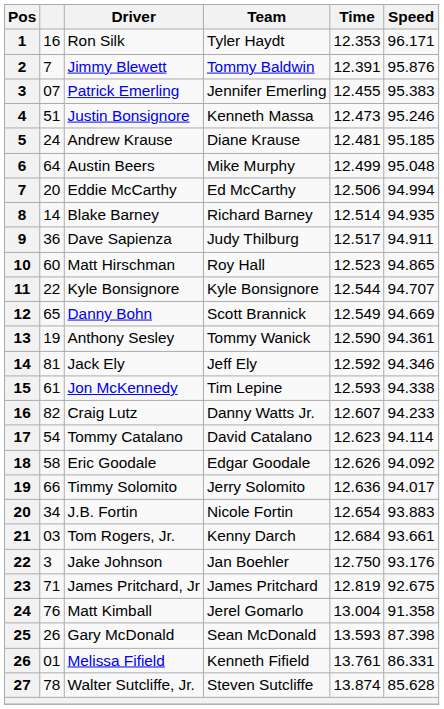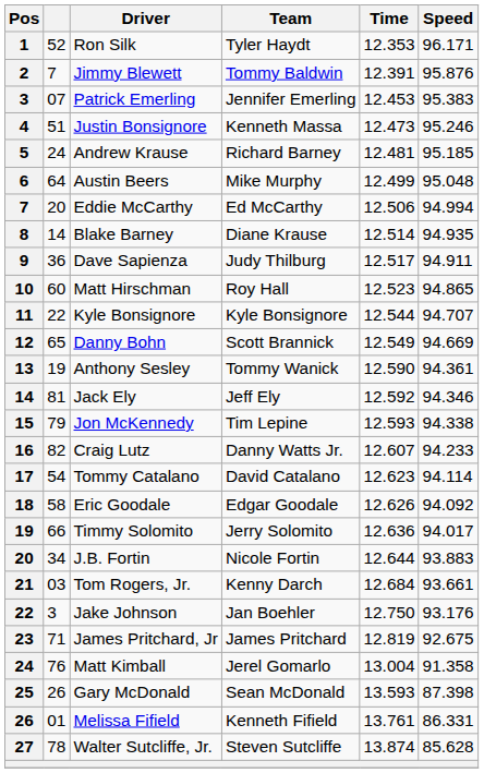Ron Silk | column 2: 16 -> 52
Patrick Emerling | Time: 12.455 -> 12.453
Andrew Krause | Team: Diane Krause -> Richard Barney
Blake Barney | Team: Richard Barney -> Diane Krause
Jon McKennedy | column 2: 61 -> 79
J.B. Fortin | Time: 12.654 -> 12.644
